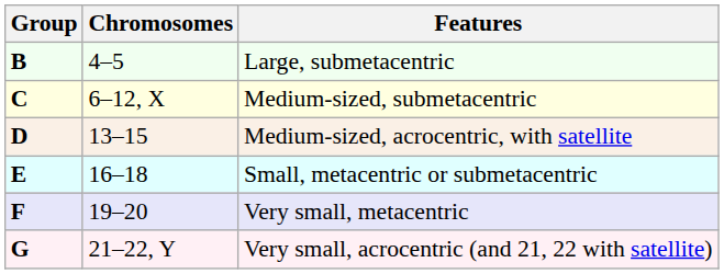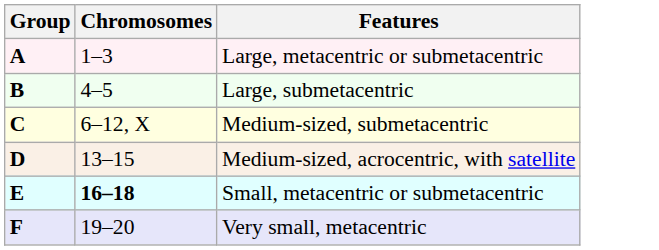+ row: A | 1–3 | Large, metacentric or submetacentric
Small, metacentric or submetacentric | Chromosomes: normal -> bold
- row: G | 21–22, Y | Very small, acrocentric (and 21, 22 with satellite)
